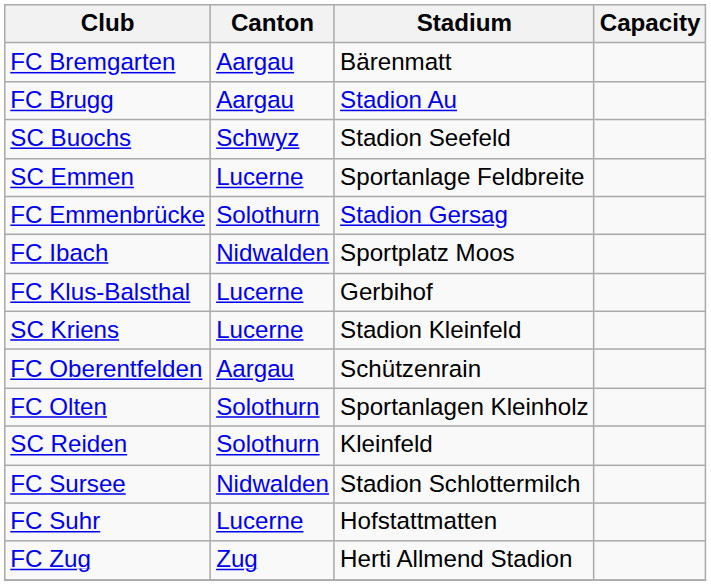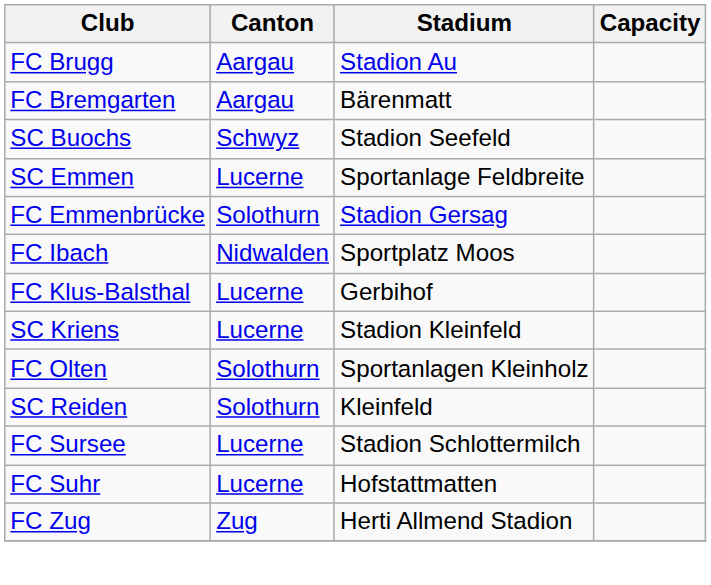rows swapped: FC Bremgarten <-> FC Brugg
- row: FC Oberentfelden | Aargau | Schützenrain
FC Sursee | Canton: Nidwalden -> Lucerne
